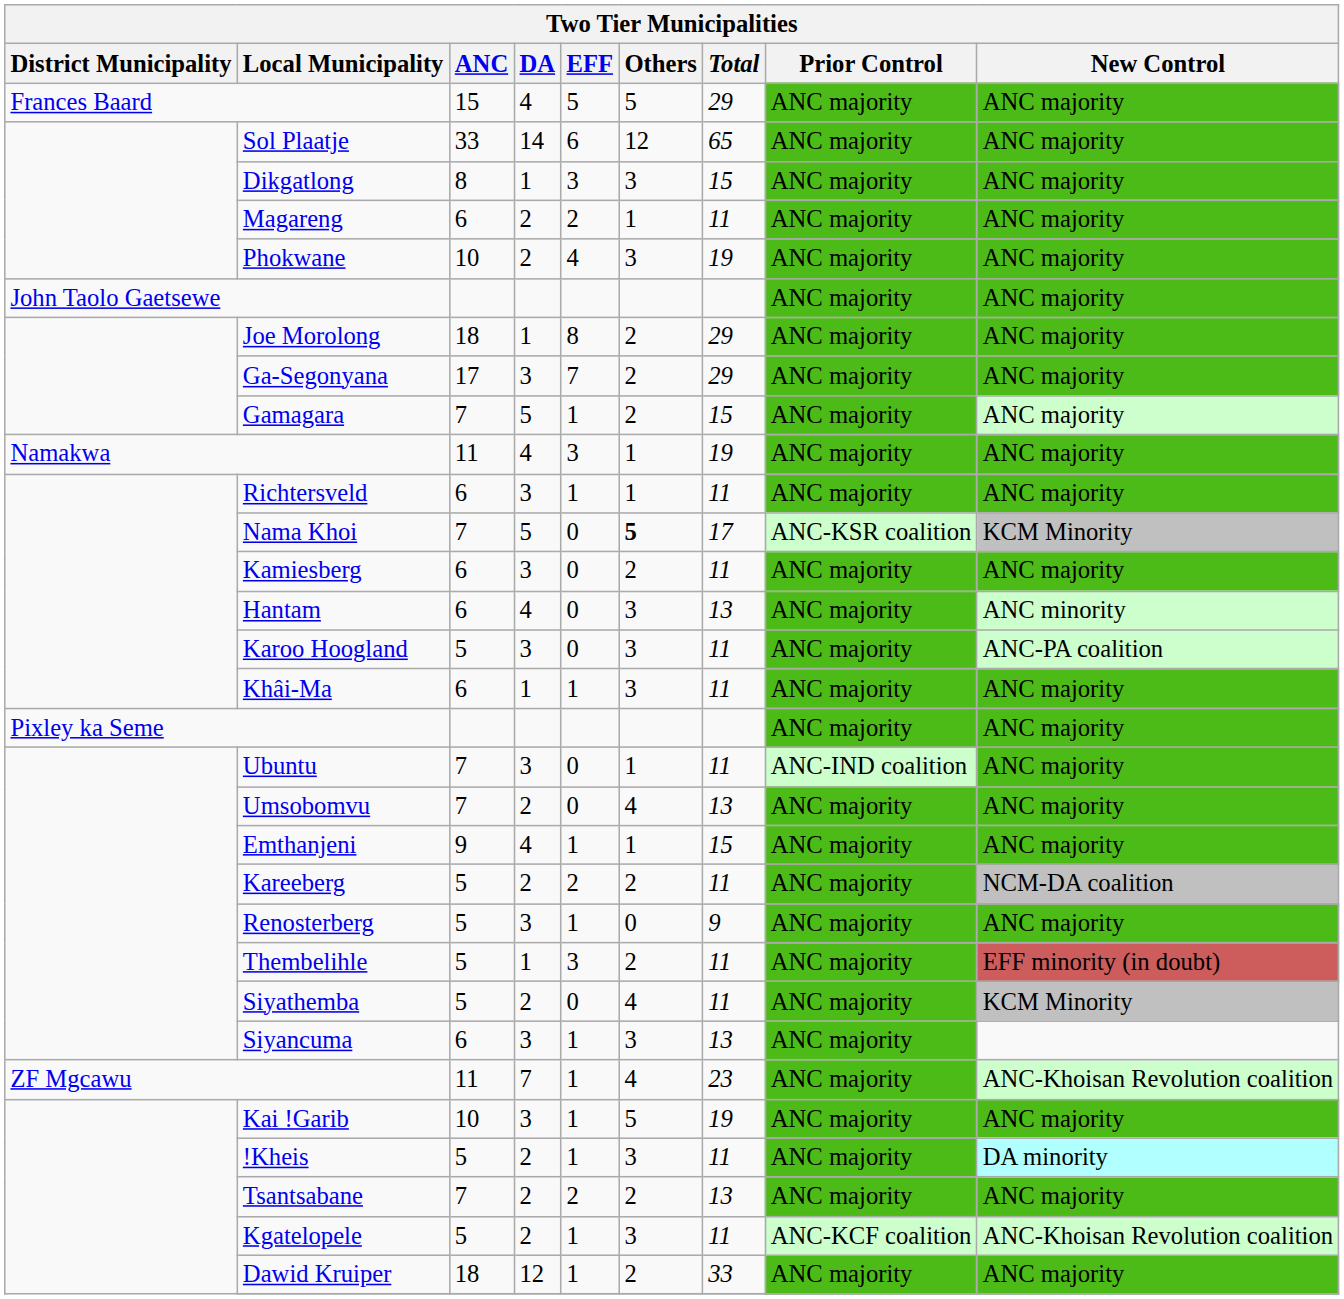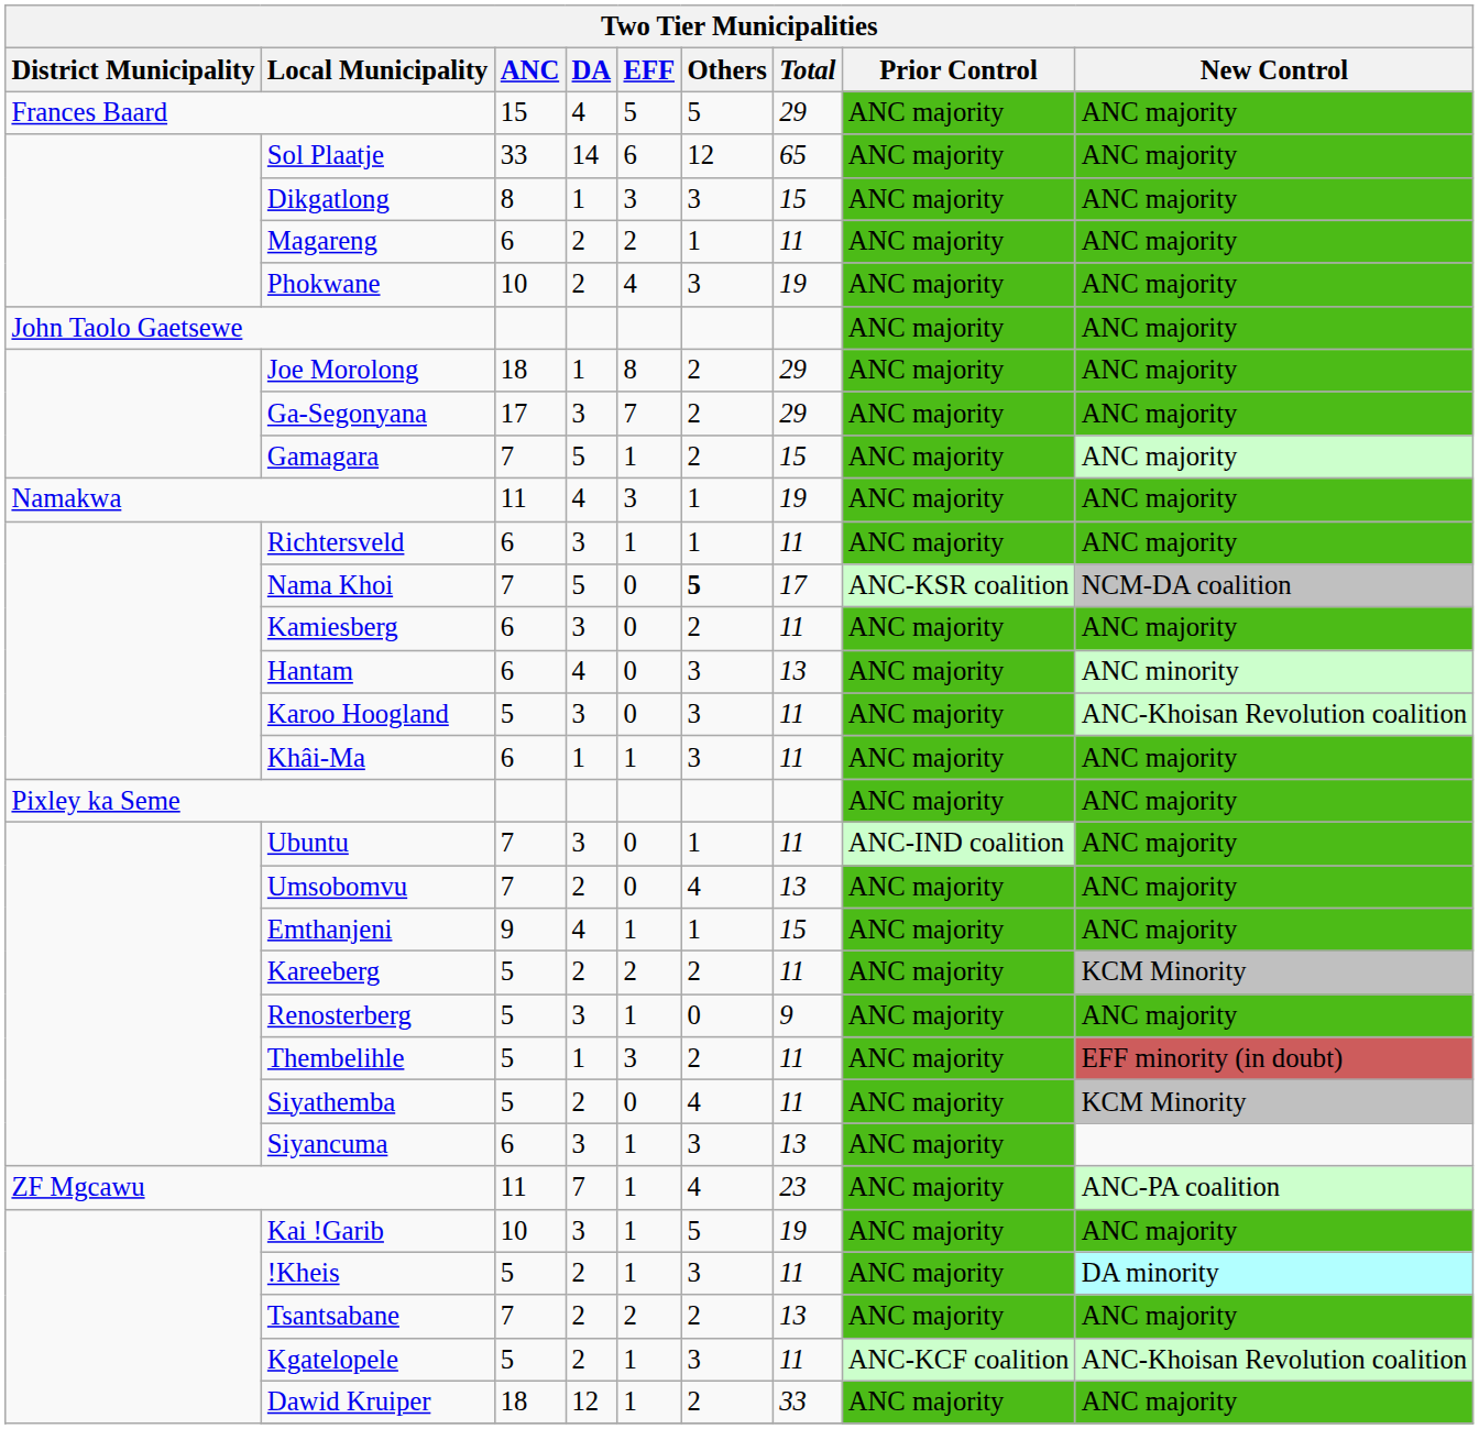Nama Khoi | New Control: KCM Minority -> NCM-DA coalition
Karoo Hoogland | New Control: ANC-PA coalition -> ANC-Khoisan Revolution coalition
Kareeberg | New Control: NCM-DA coalition -> KCM Minority
ZF Mgcawu | New Control: ANC-Khoisan Revolution coalition -> ANC-PA coalition
